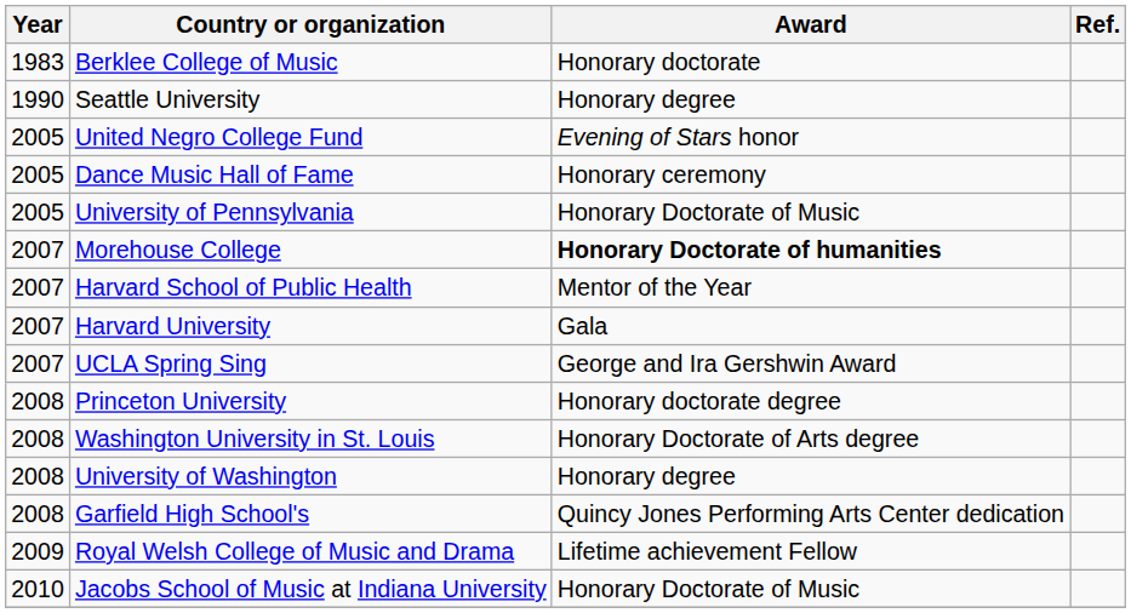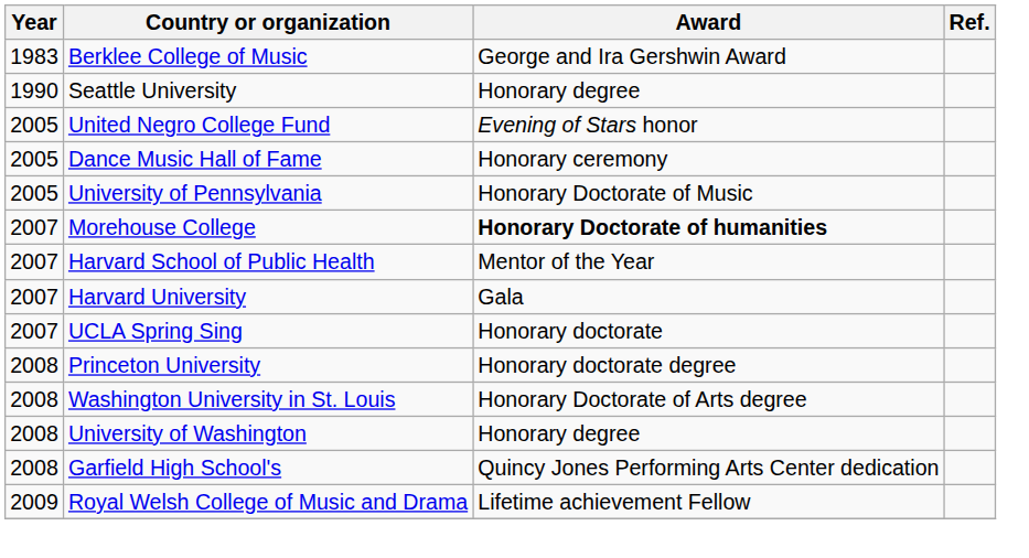Berklee College of Music | Award: Honorary doctorate -> George and Ira Gershwin Award
UCLA Spring Sing | Award: George and Ira Gershwin Award -> Honorary doctorate
- row: 2010 | Jacobs School of Music at Indiana University | Honorary Doctorate of Music
